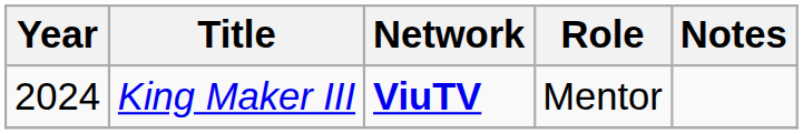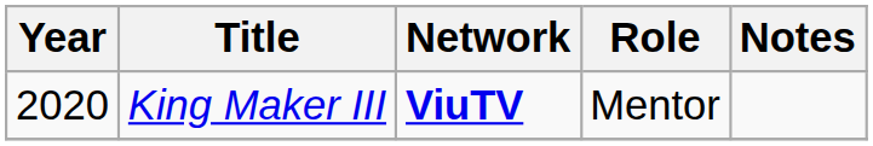King Maker III | Year: 2024 -> 2020
